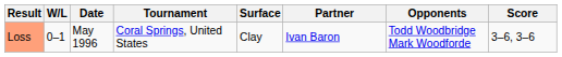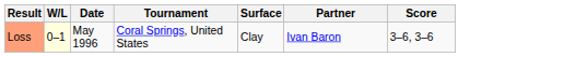- column: Opponents | Todd Woodbridge Mark Woodforde
Loss | W/L: no background -> lightyellow background
